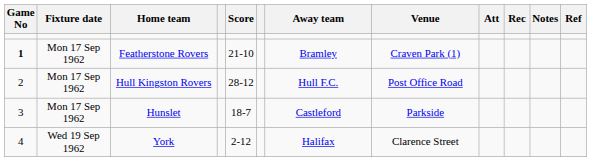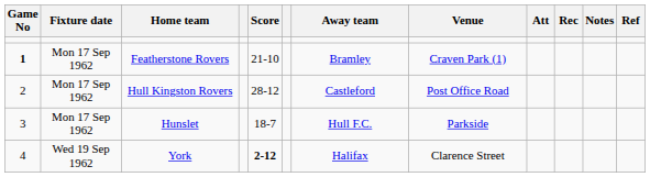Hull Kingston Rovers | Away team: Hull F.C. -> Castleford
Hunslet | Away team: Castleford -> Hull F.C.
York | Score: normal -> bold
